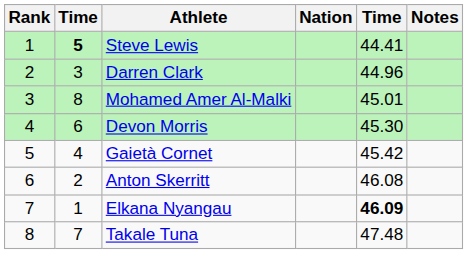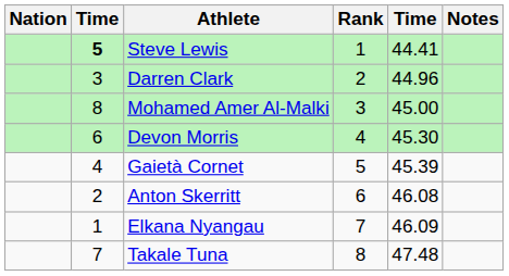columns swapped: Rank <-> Nation
Mohamed Amer Al-Malki | column 5: 45.01 -> 45.00
Gaietà Cornet | column 5: 45.42 -> 45.39
Elkana Nyangau | column 5: bold -> normal
